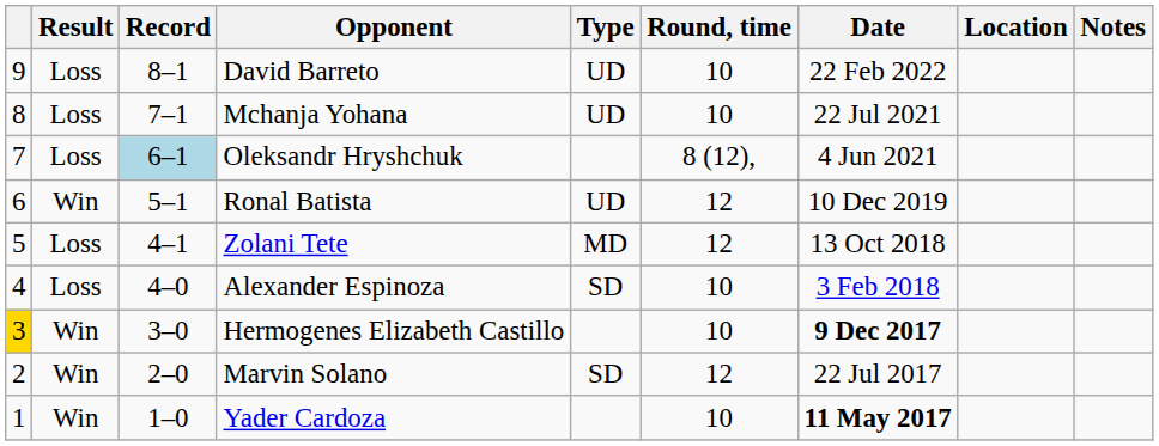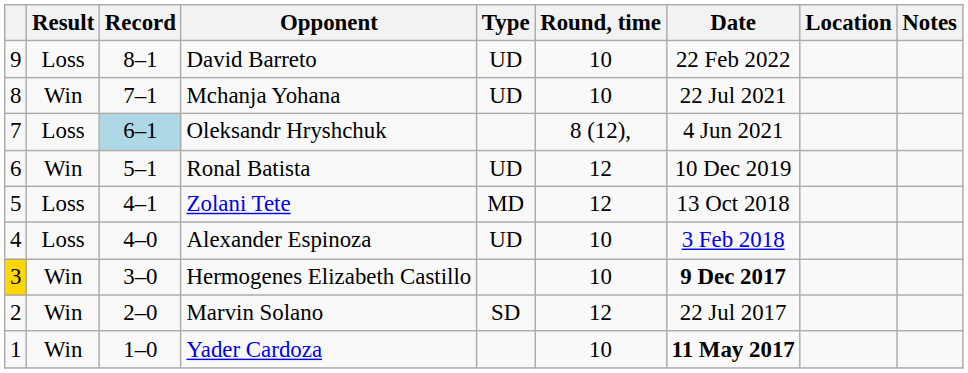Mchanja Yohana | Result: Loss -> Win
Alexander Espinoza | Type: SD -> UD
